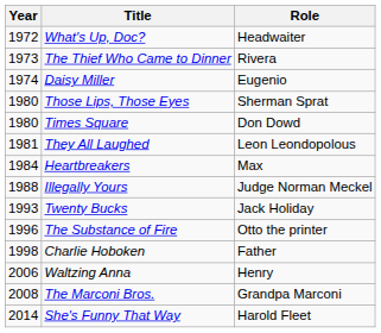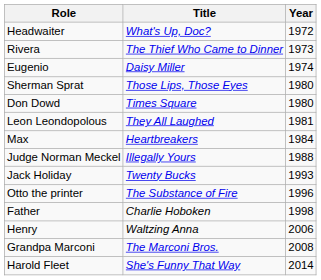columns swapped: Year <-> Role
